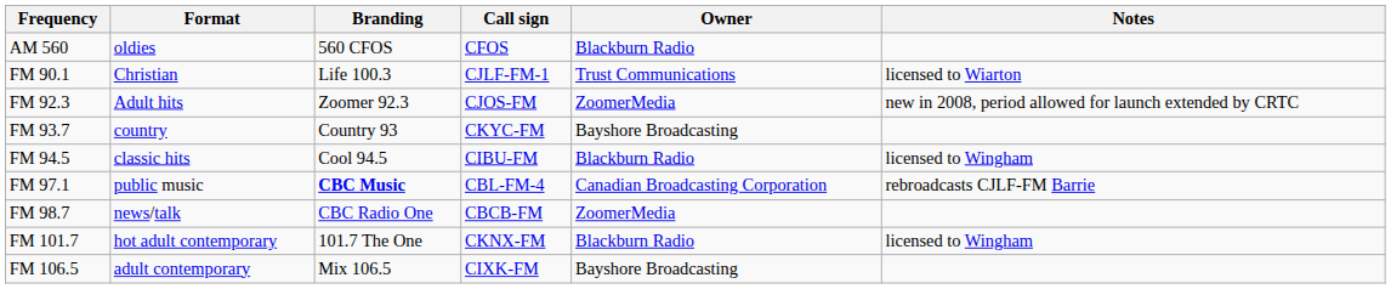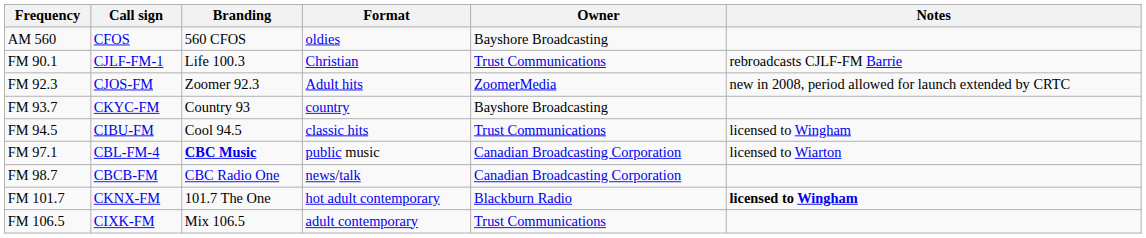columns swapped: Call sign <-> Format
AM 560 | Owner: Blackburn Radio -> Bayshore Broadcasting
FM 90.1 | Notes: licensed to Wiarton -> rebroadcasts CJLF-FM Barrie
FM 94.5 | Owner: Blackburn Radio -> Trust Communications
FM 97.1 | Notes: rebroadcasts CJLF-FM Barrie -> licensed to Wiarton
FM 98.7 | Owner: ZoomerMedia -> Canadian Broadcasting Corporation
FM 101.7 | Notes: normal -> bold
FM 106.5 | Owner: Bayshore Broadcasting -> Trust Communications
